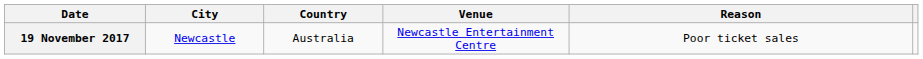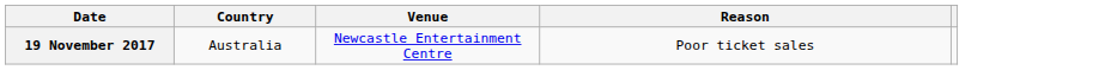- column: City | Newcastle
